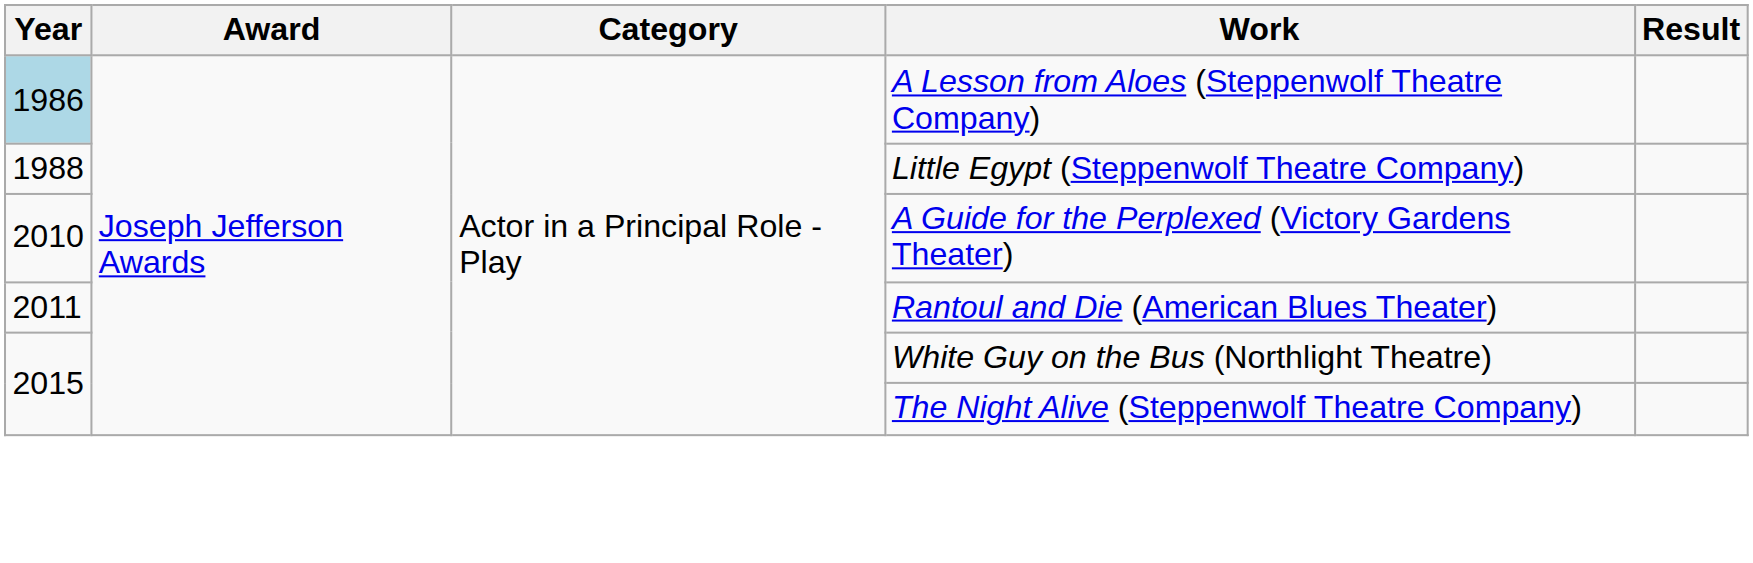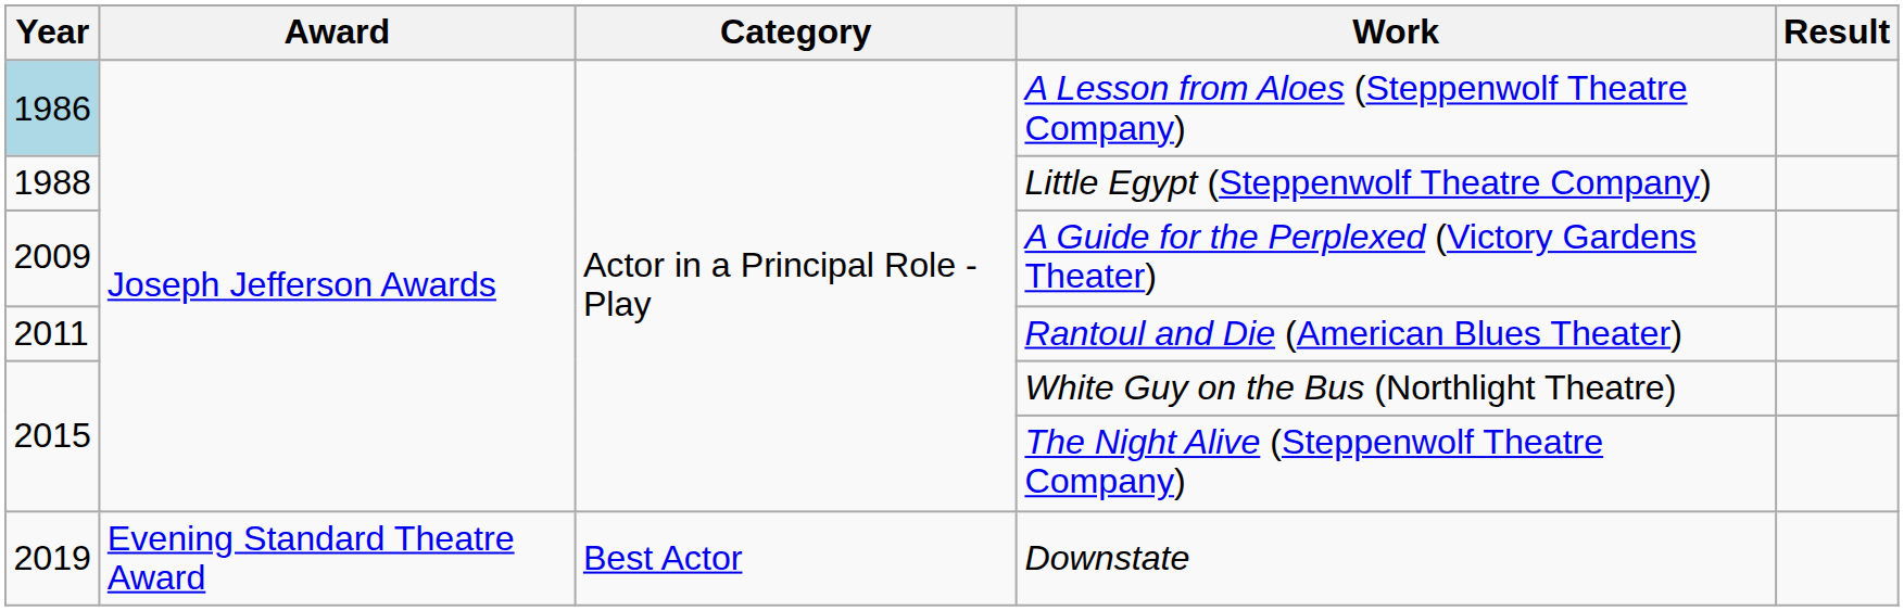A Guide for the Perplexed (Victory Gardens Theater) | Year: 2010 -> 2009
+ row: 2019 | Evening Standard Theatre Award | Best Actor | Downstate
